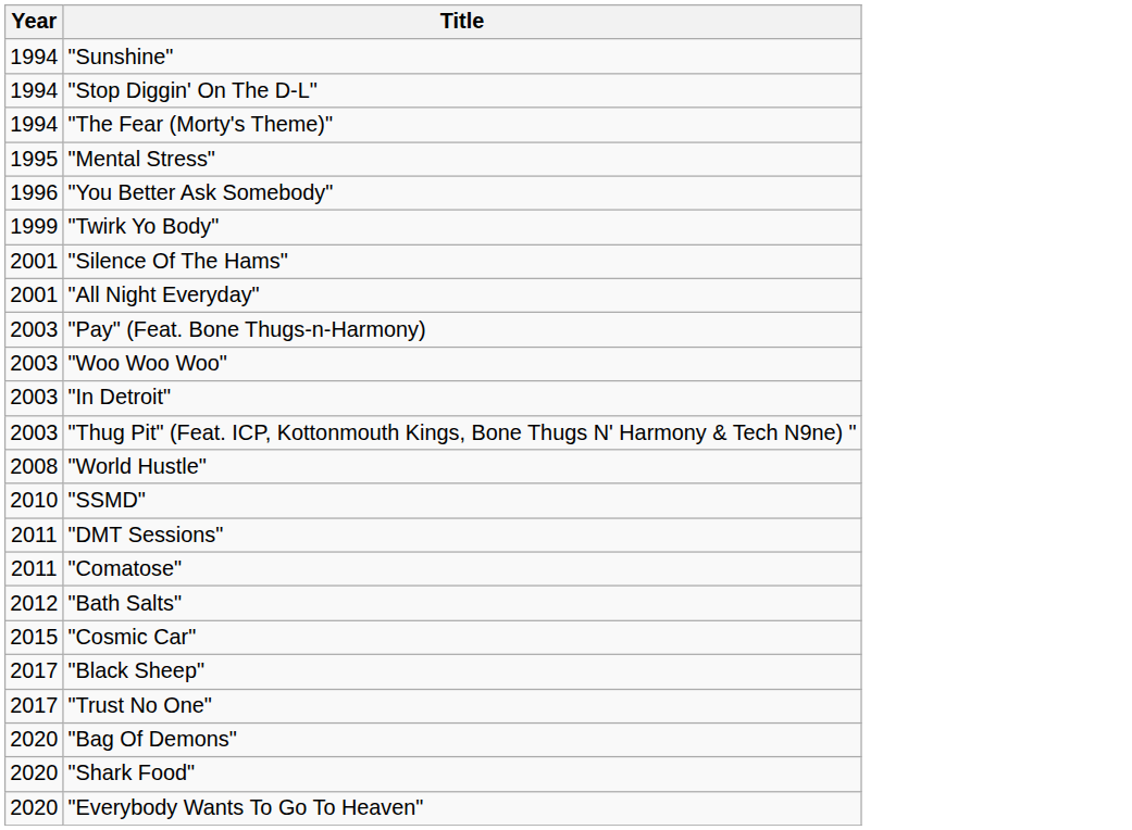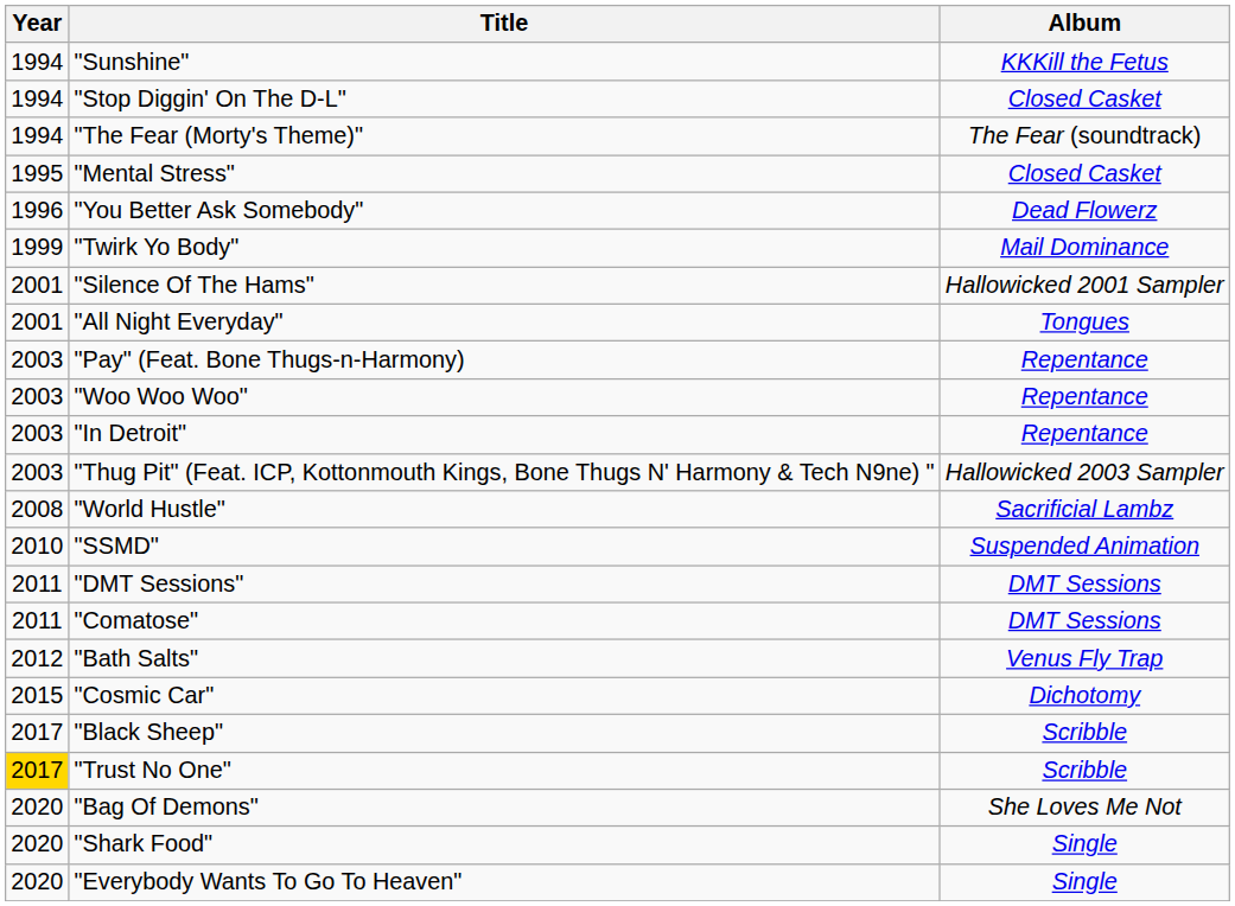+ column: Album | KKKill the Fetus | Closed Casket | The Fear (soundtrack) | Closed Casket | Dead Flowerz | Mail Dominance | Hallowicked 2001 Sampler | Tongues | Repentance | Repentance | Repentance | Hallowicked 2003 Sampler | Sacrificial Lambz | Suspended Animation | DMT Sessions | DMT Sessions | Venus Fly Trap | Dichotomy | Scribble | Scribble | She Loves Me Not | Single | Single
"Trust No One" | Year: no background -> gold background
